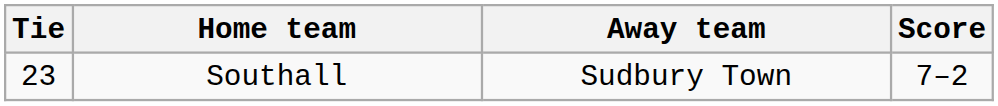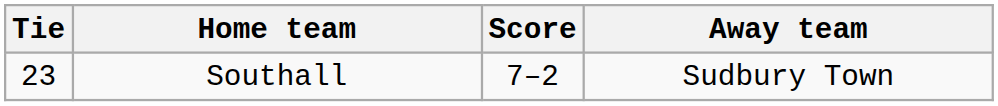columns swapped: Score <-> Away team
